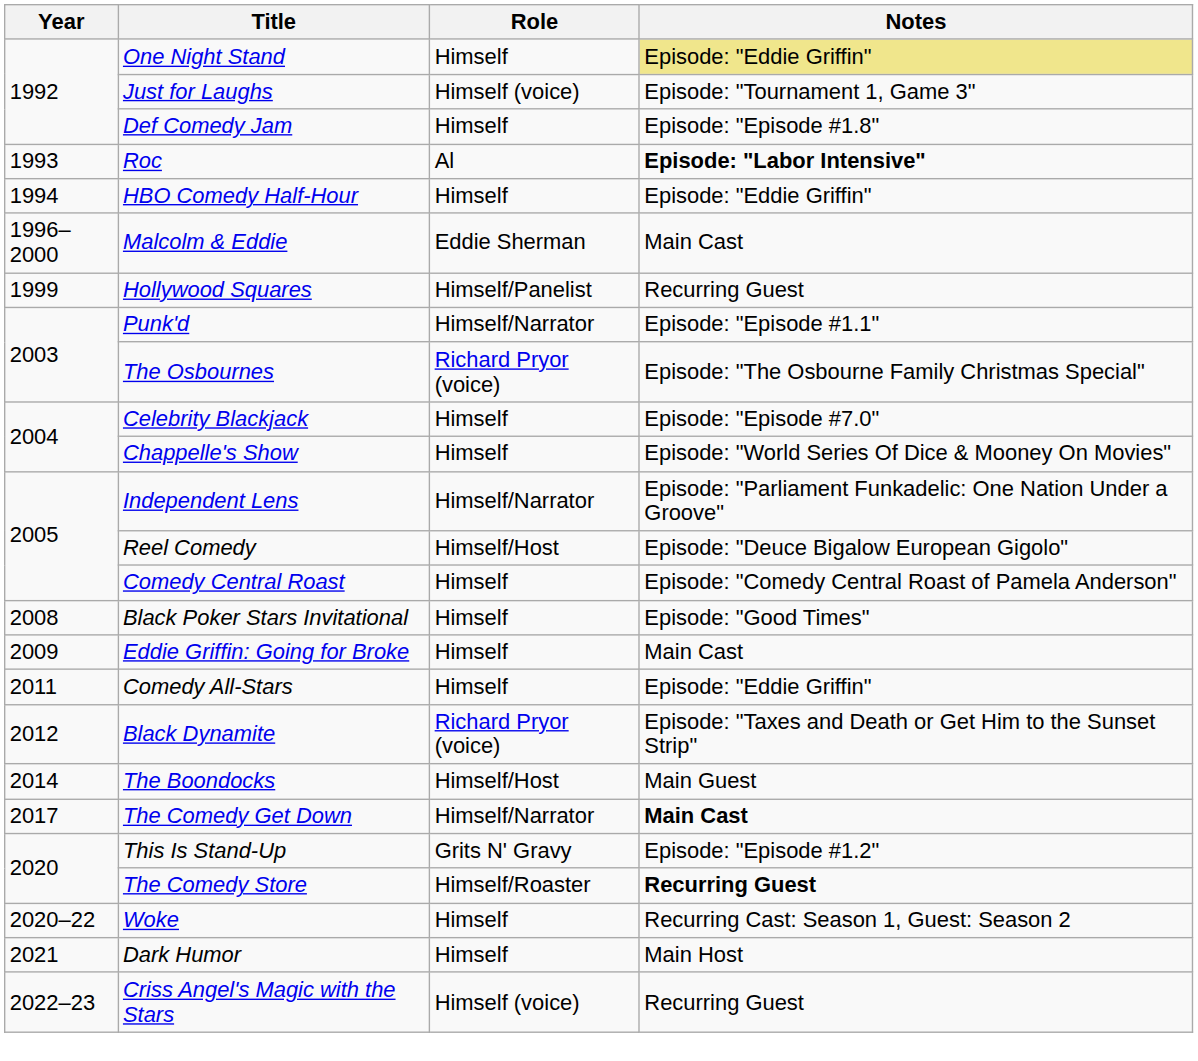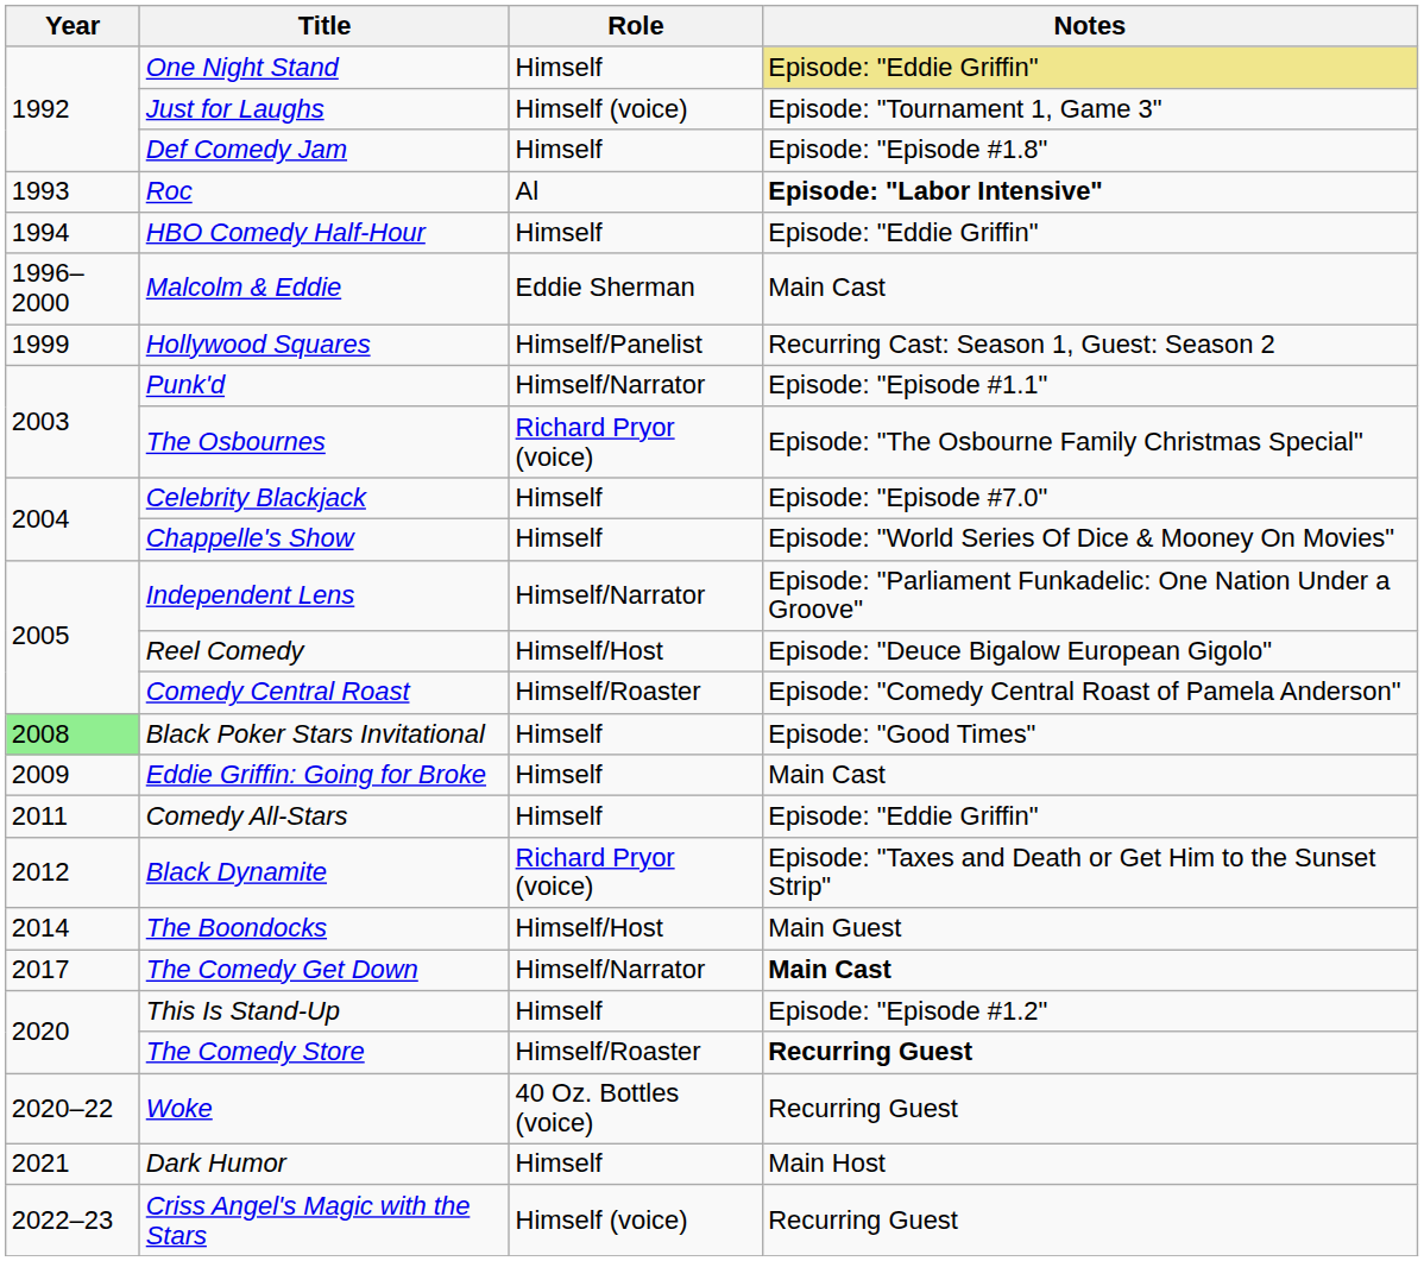Hollywood Squares | Notes: Recurring Guest -> Recurring Cast: Season 1, Guest: Season 2
Comedy Central Roast | Role: Himself -> Himself/Roaster
Black Poker Stars Invitational | Year: no background -> lightgreen background
This Is Stand-Up | Role: Grits N' Gravy -> Himself
Woke | Role: Himself -> 40 Oz. Bottles (voice)
Woke | Notes: Recurring Cast: Season 1, Guest: Season 2 -> Recurring Guest
